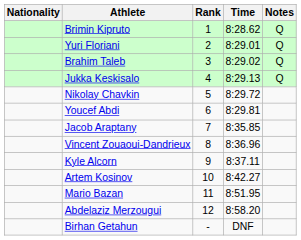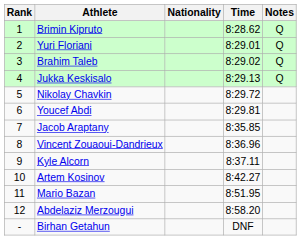columns swapped: Rank <-> Nationality
